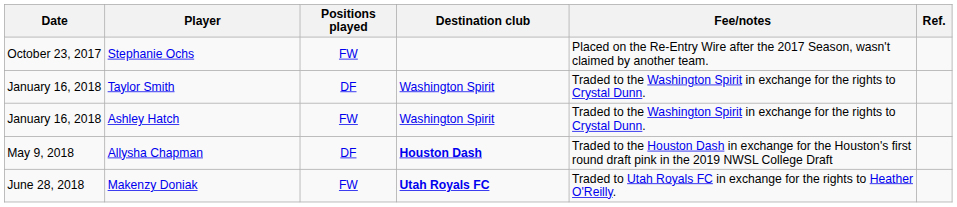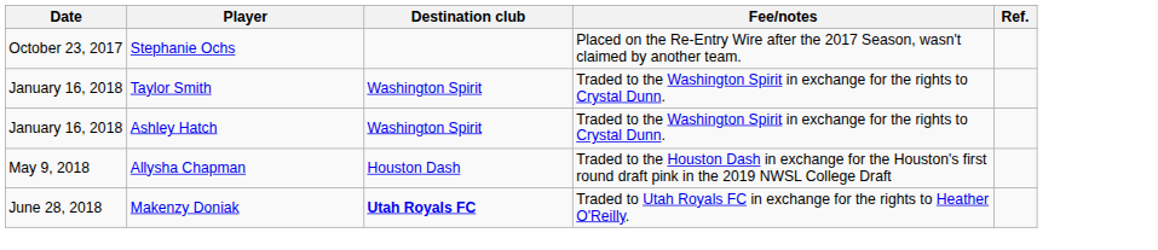- column: Positions played | FW | DF | FW | DF | FW
Allysha Chapman | Destination club: bold -> normal
